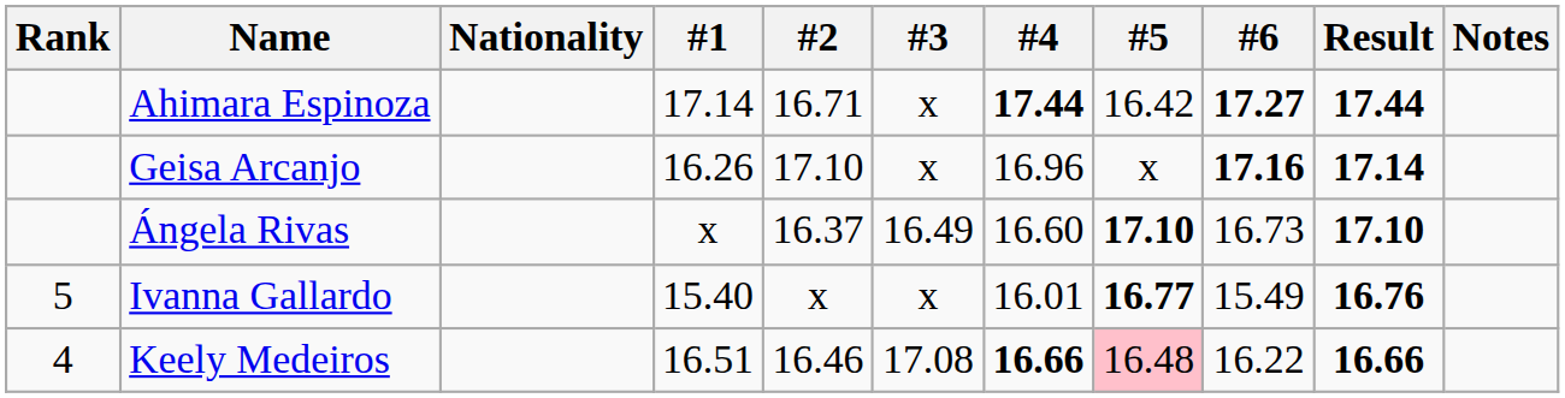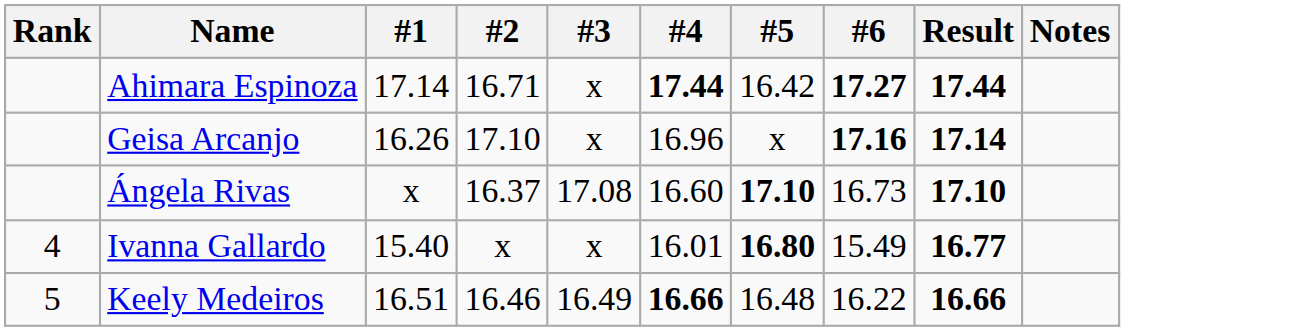- column: Nationality
Ángela Rivas | #3: 16.49 -> 17.08
Ivanna Gallardo | Rank: 5 -> 4
Ivanna Gallardo | #5: 16.77 -> 16.80
Ivanna Gallardo | Result: 16.76 -> 16.77
Keely Medeiros | Rank: 4 -> 5
Keely Medeiros | #3: 17.08 -> 16.49
Keely Medeiros | #5: pink background -> no background
